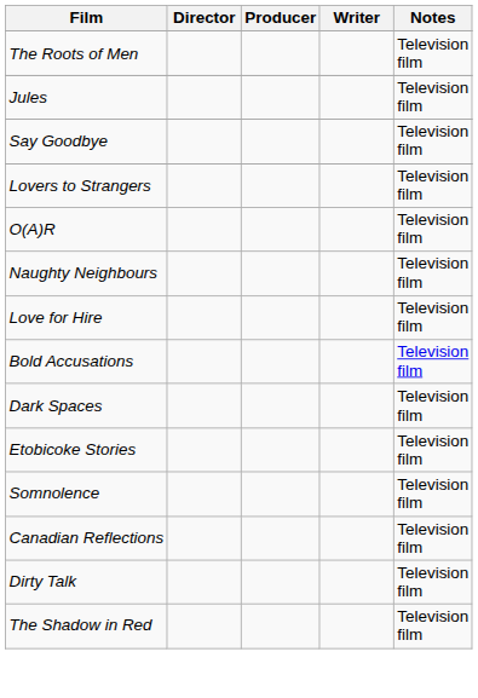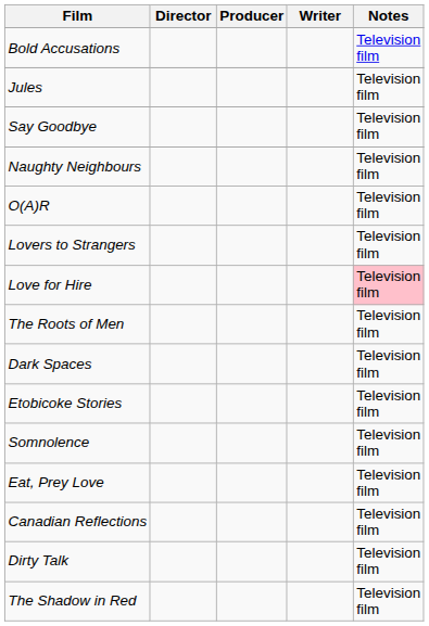rows swapped: Bold Accusations <-> The Roots of Men
rows swapped: Naughty Neighbours <-> Lovers to Strangers
Love for Hire | Notes: no background -> pink background
+ row: Eat, Prey Love | Television film
